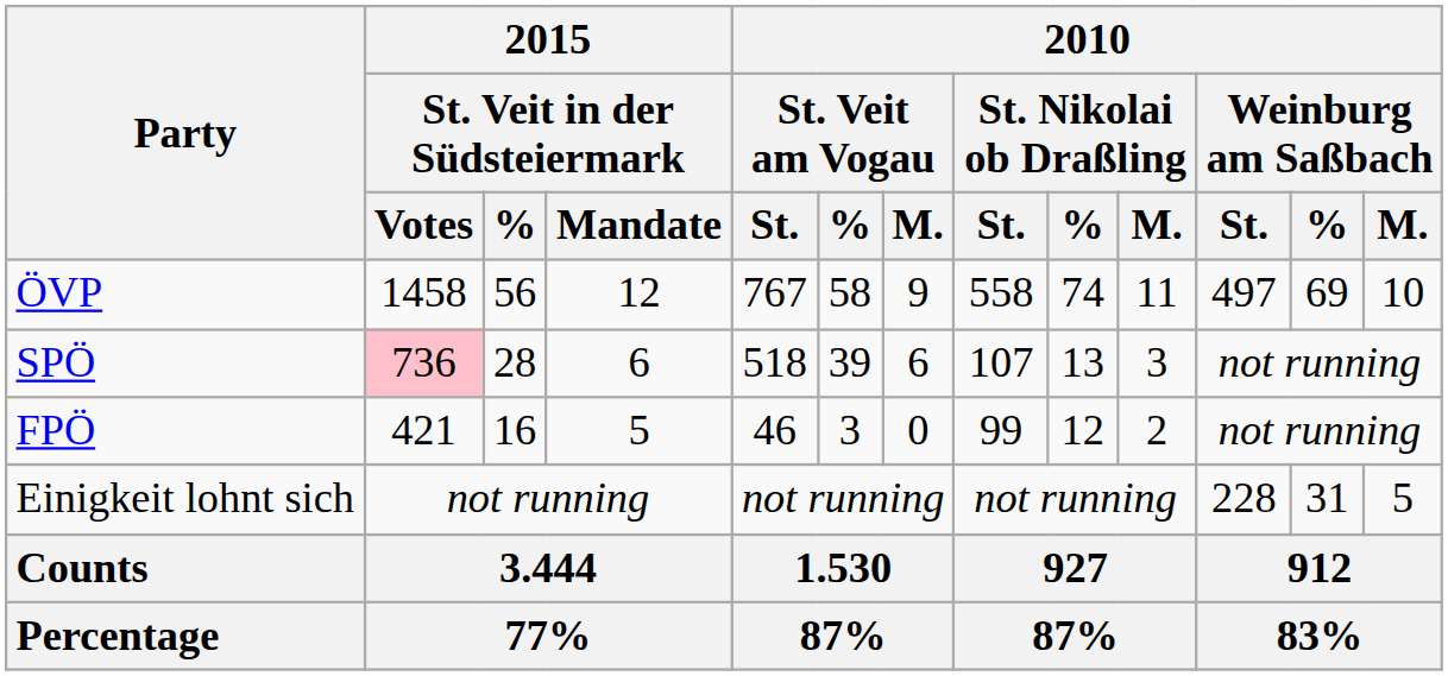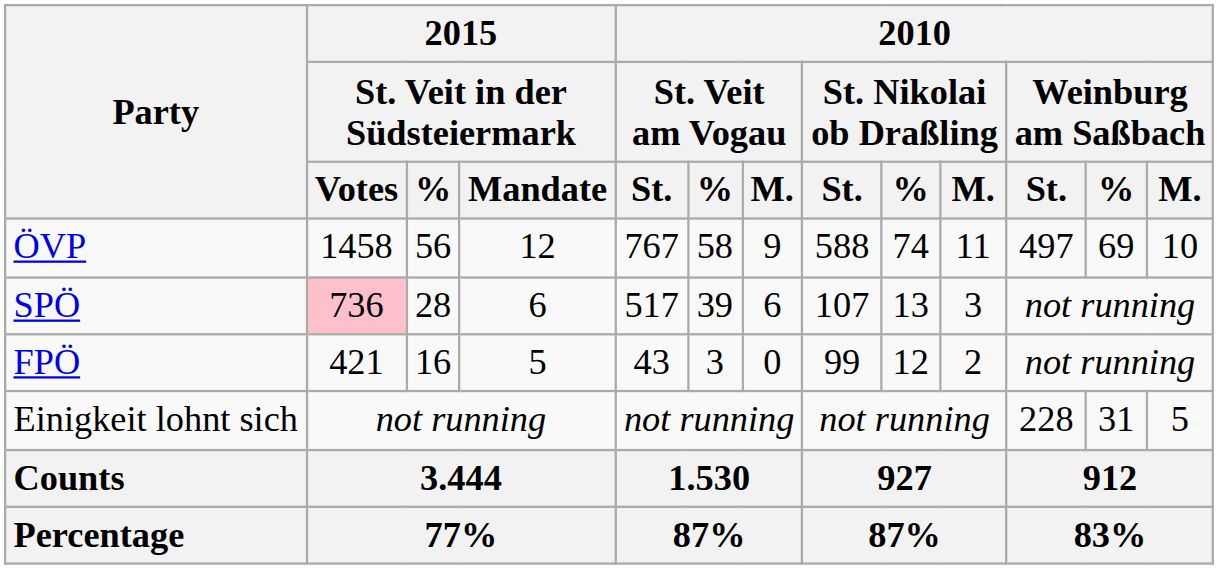ÖVP | 2010 / St. Nikolai ob Draßling / St.: 558 -> 588
SPÖ | 2010 / St. Veit am Vogau / St.: 518 -> 517
FPÖ | 2010 / St. Veit am Vogau / St.: 46 -> 43
